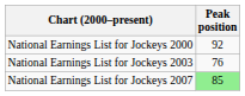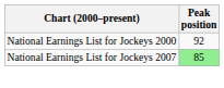- row: National Earnings List for Jockeys 2003 | 76
